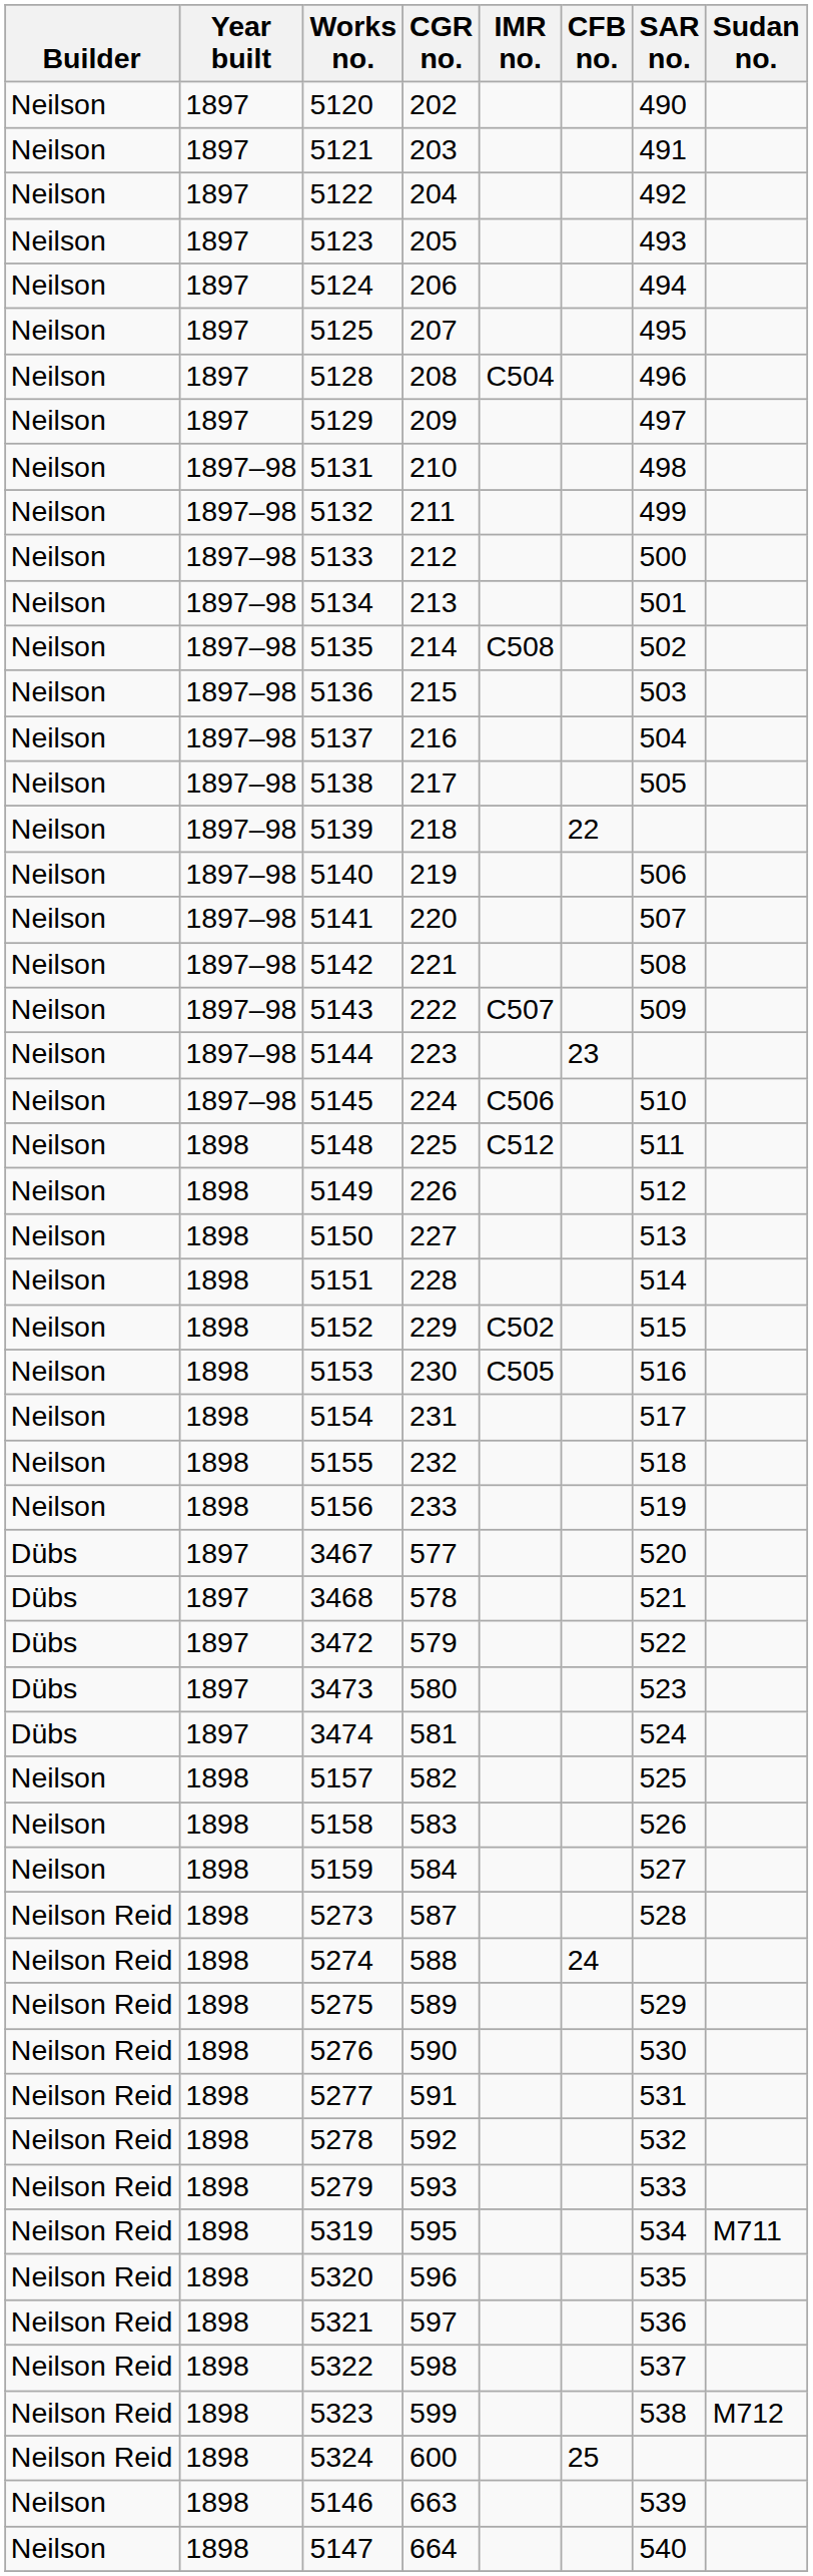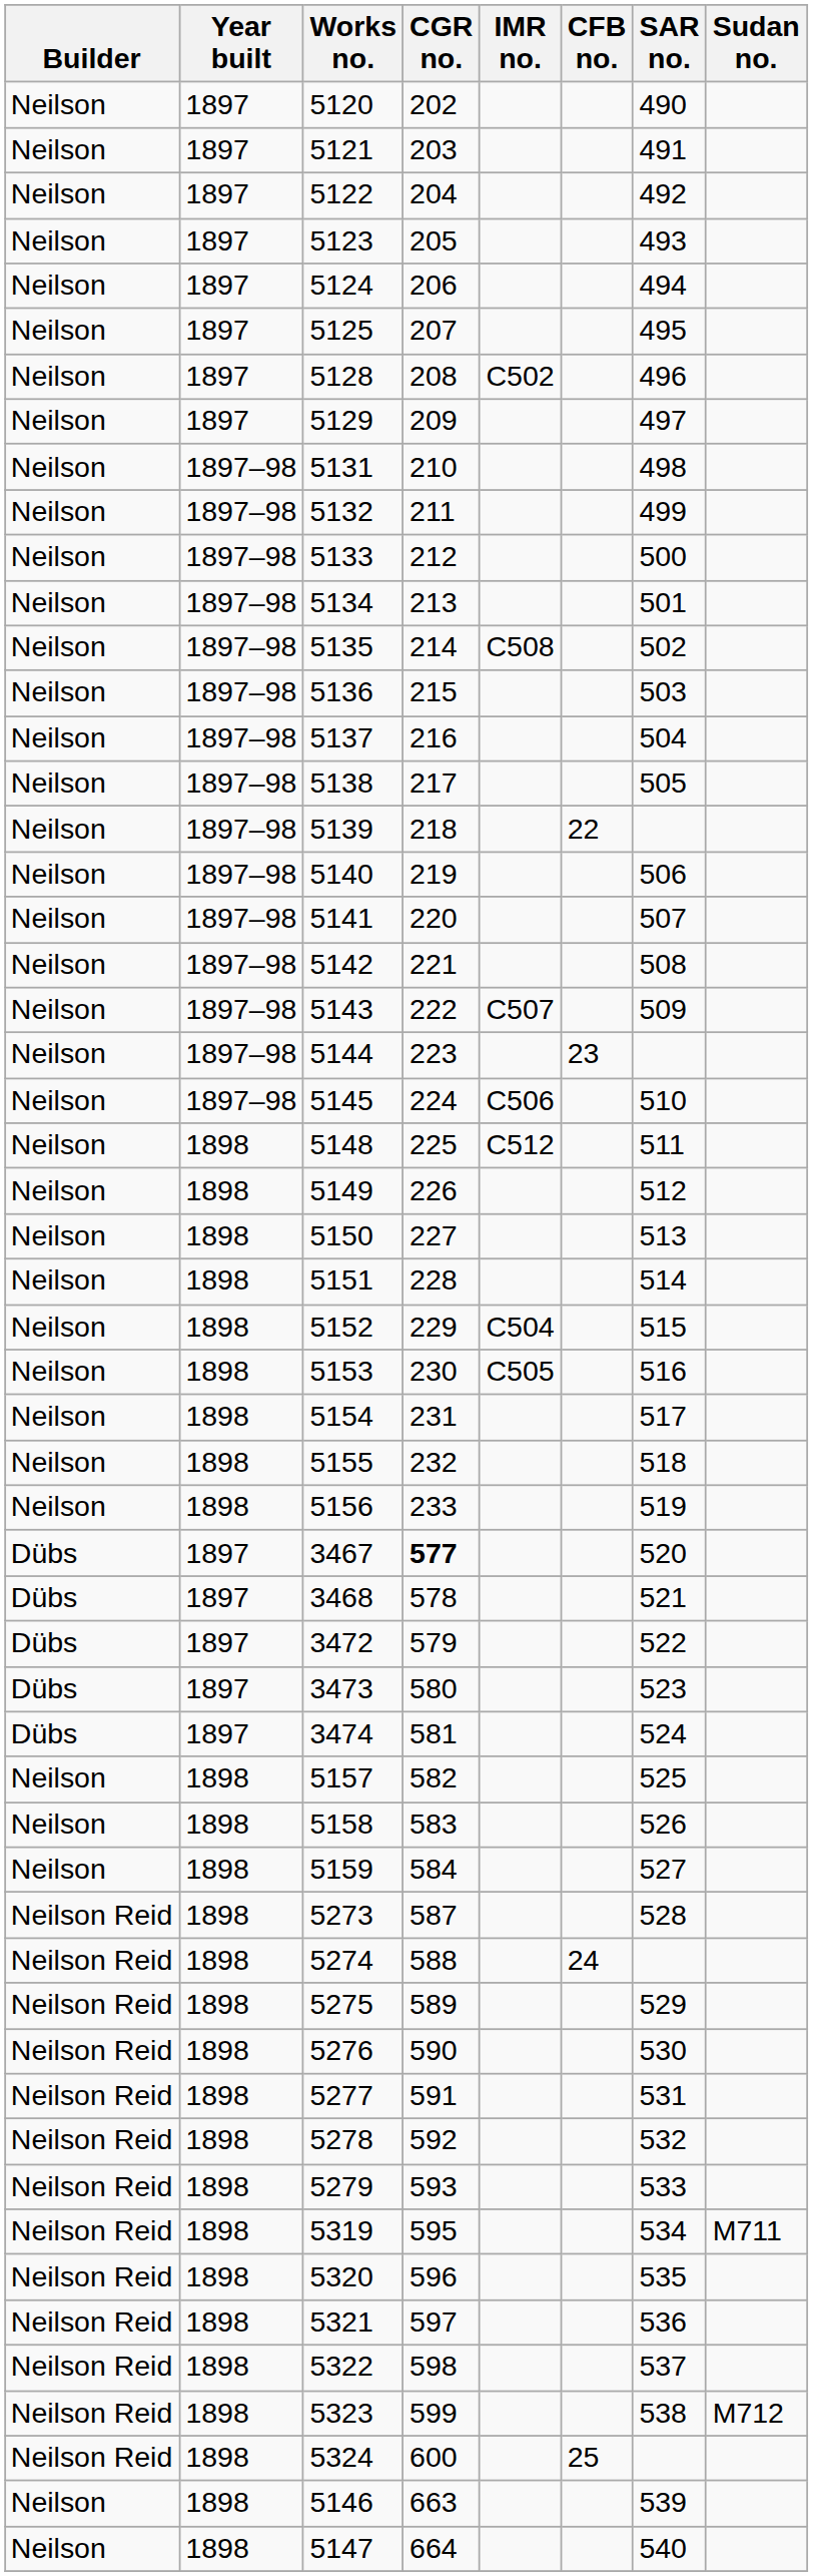5128 | IMR no.: C504 -> C502
5152 | IMR no.: C502 -> C504
3467 | CGR no.: normal -> bold
